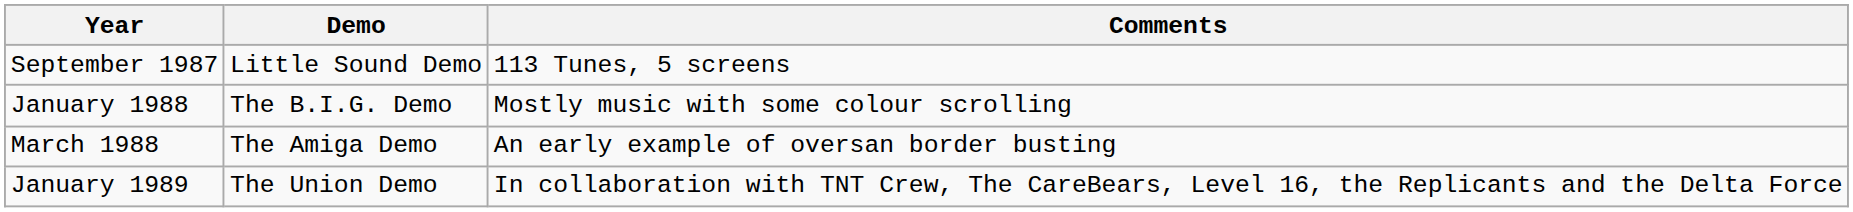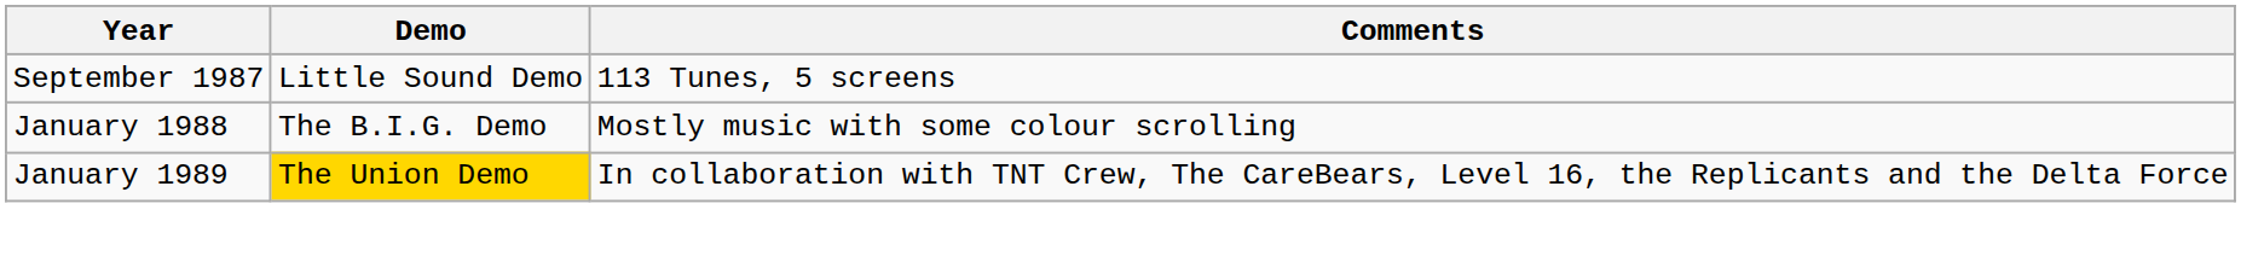- row: March 1988 | The Amiga Demo | An early example of oversan border busting
January 1989 | Demo: no background -> gold background
